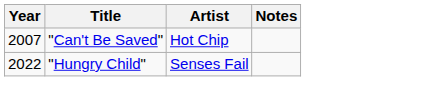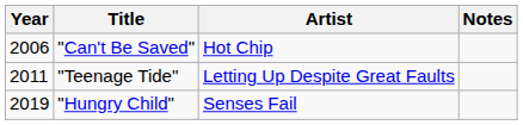"Can't Be Saved" | Year: 2007 -> 2006
+ row: 2011 | "Teenage Tide" | Letting Up Despite Great Faults
"Hungry Child" | Year: 2022 -> 2019
